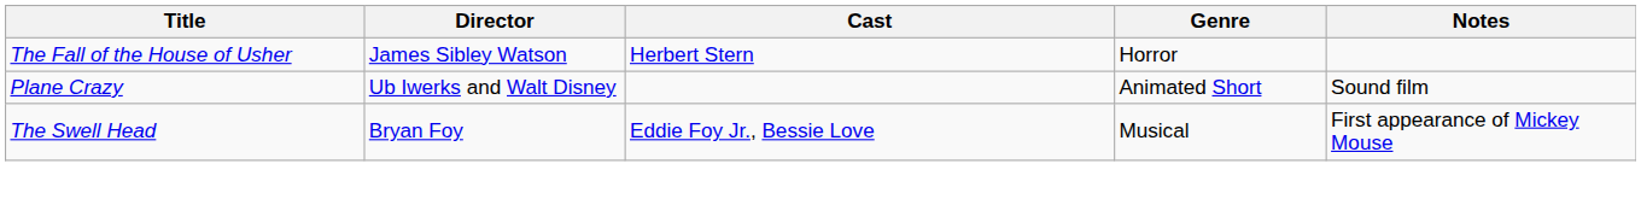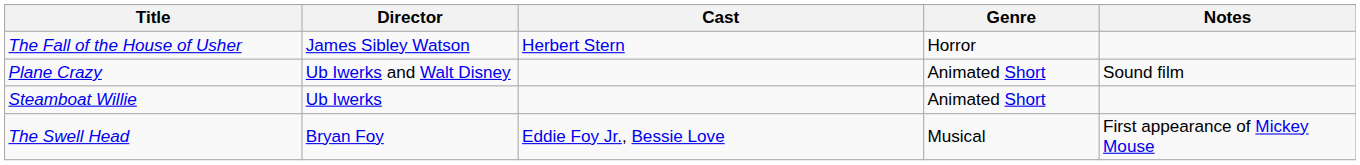+ row: Steamboat Willie | Ub Iwerks | Animated Short
